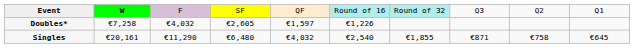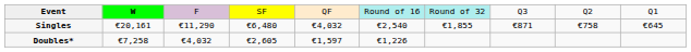rows swapped: Singles <-> Doubles*
